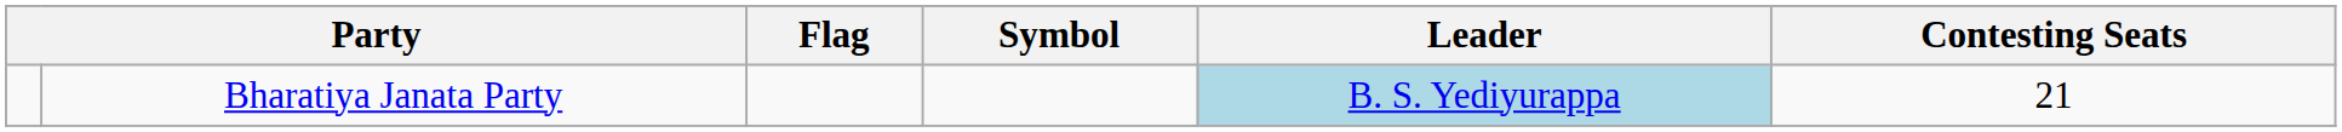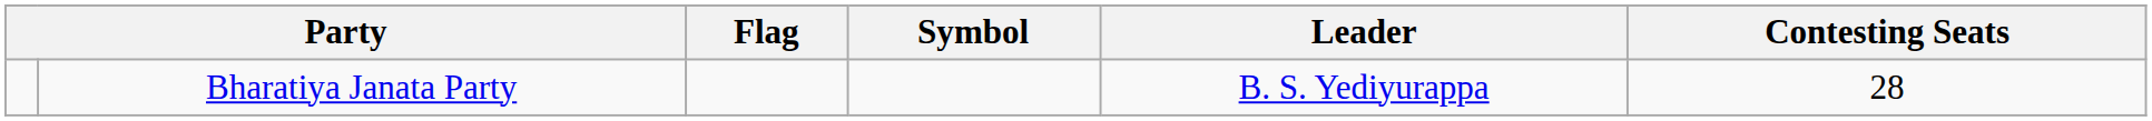Bharatiya Janata Party | Leader: lightblue background -> no background
Bharatiya Janata Party | Contesting Seats: 21 -> 28
